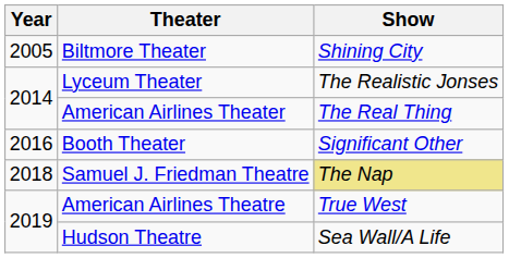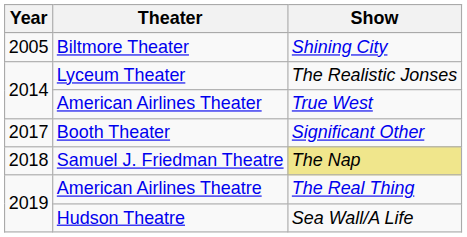American Airlines Theater | Show: The Real Thing -> True West
Booth Theater | Year: 2016 -> 2017
American Airlines Theatre | Show: True West -> The Real Thing
